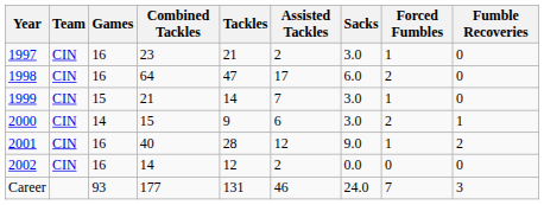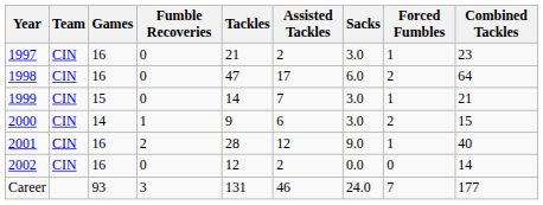columns swapped: Combined Tackles <-> Fumble Recoveries
